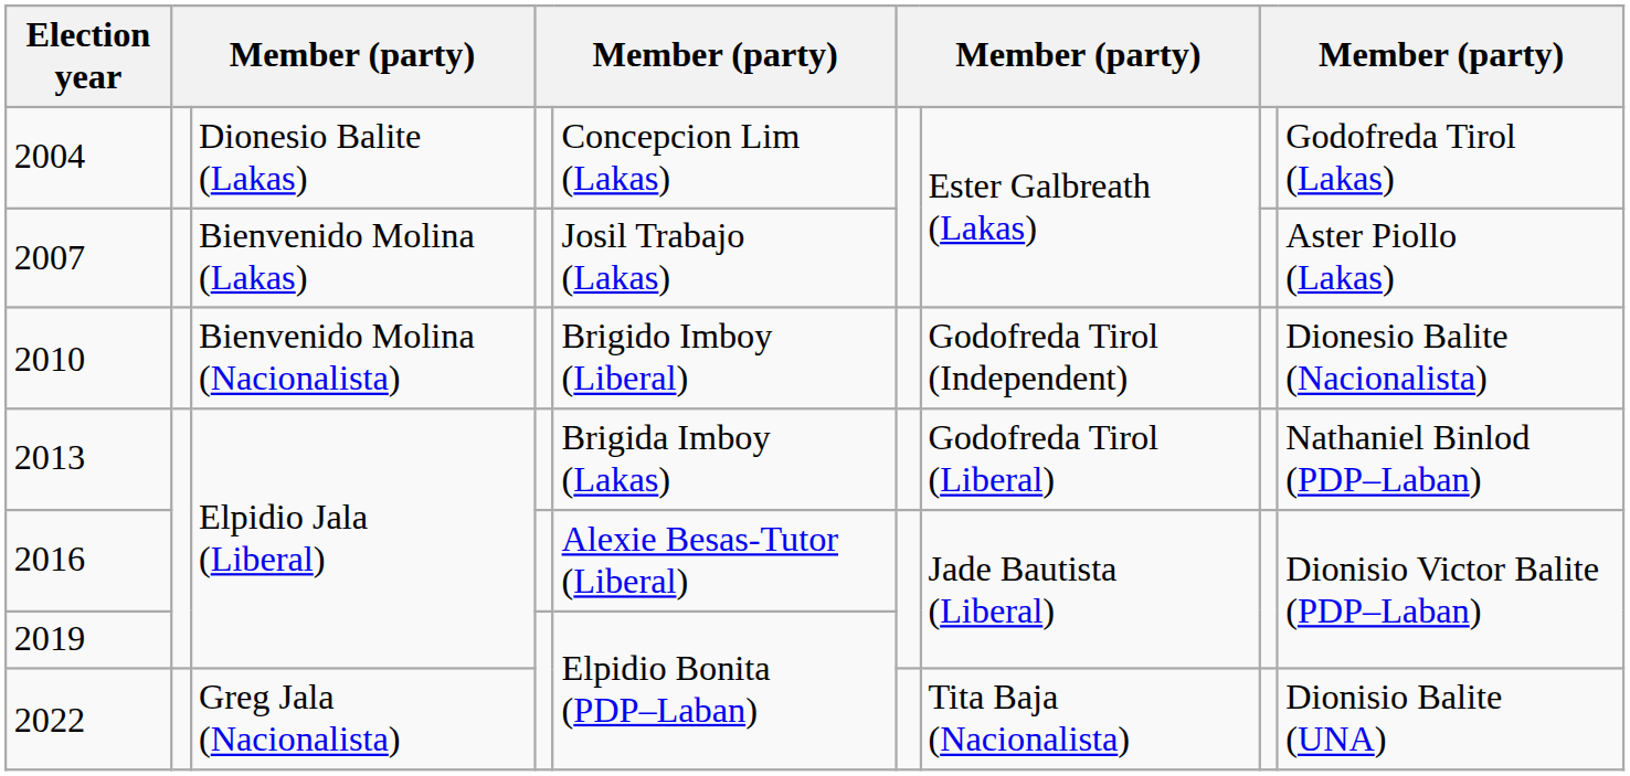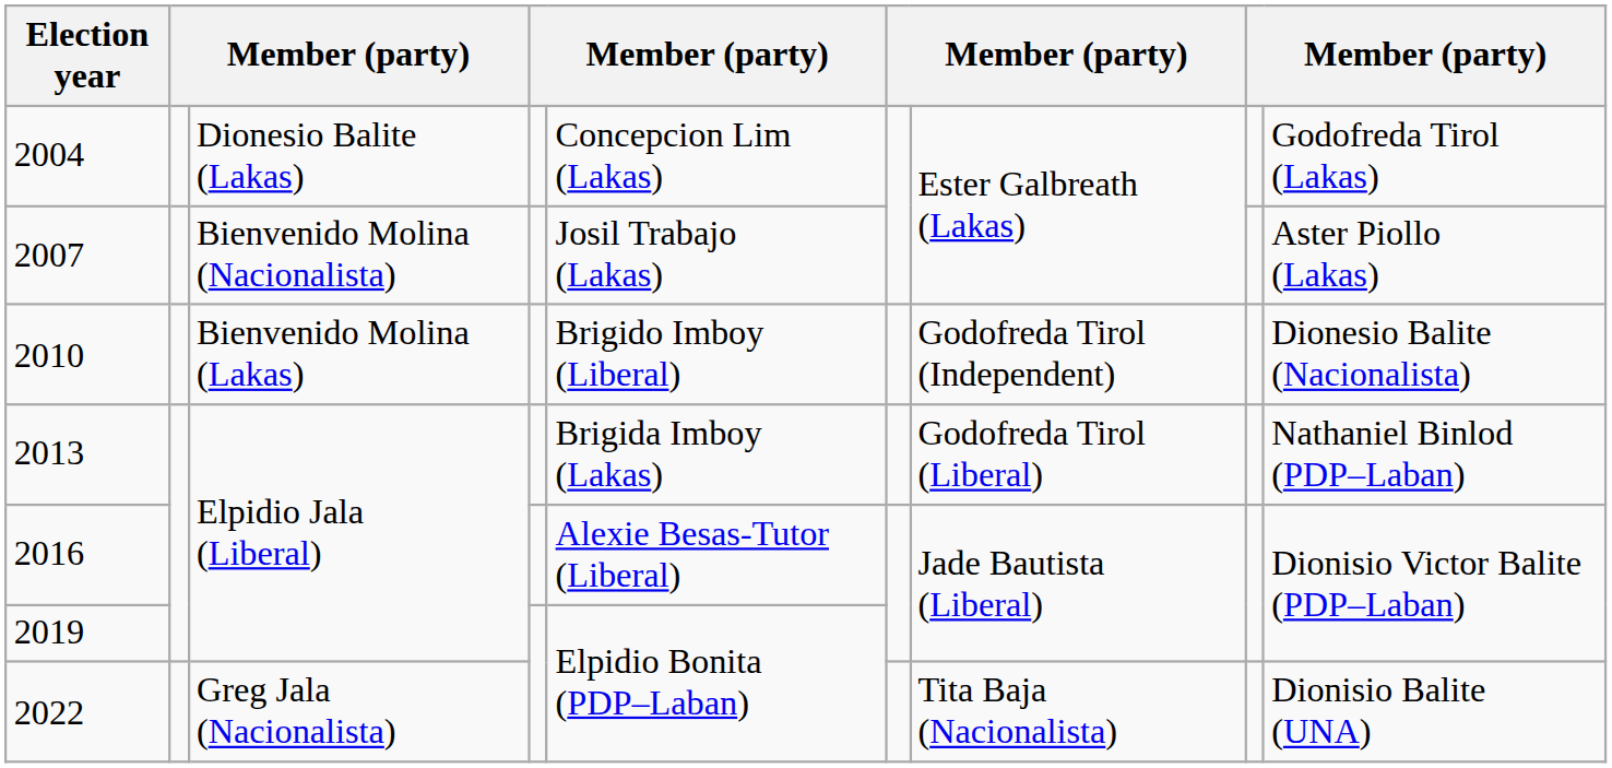2007 | column 3: Bienvenido Molina (Lakas) -> Bienvenido Molina (Nacionalista)
2010 | column 3: Bienvenido Molina (Nacionalista) -> Bienvenido Molina (Lakas)
